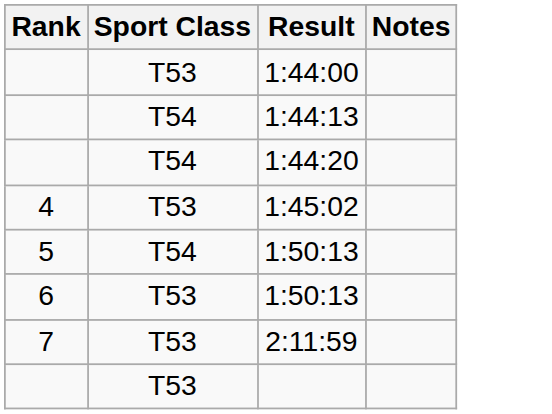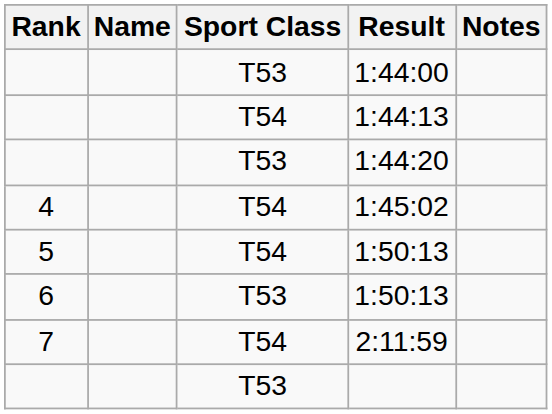+ column: Name
1:44:20 | Sport Class: T54 -> T53
1:45:02 | Sport Class: T53 -> T54
2:11:59 | Sport Class: T53 -> T54
